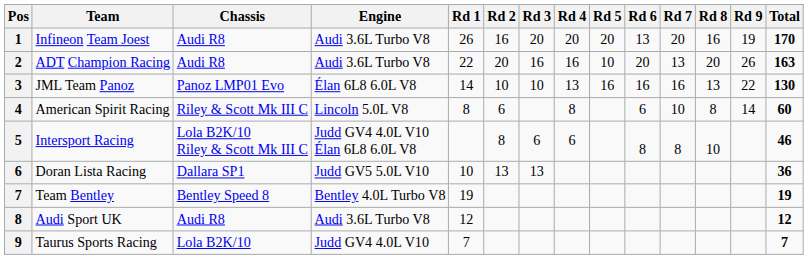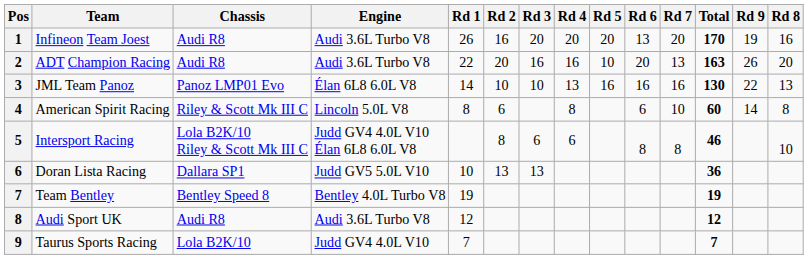columns swapped: Rd 8 <-> Total
